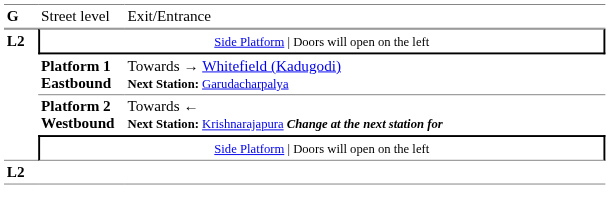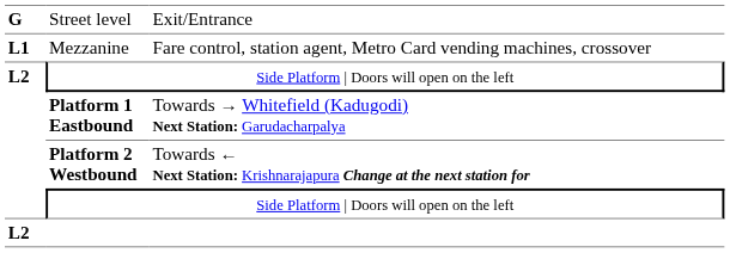+ row: L1 | Mezzanine | Fare control, station agent, Metro Card vending machines, crossover
